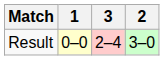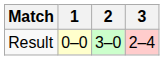columns swapped: 2 <-> 3
